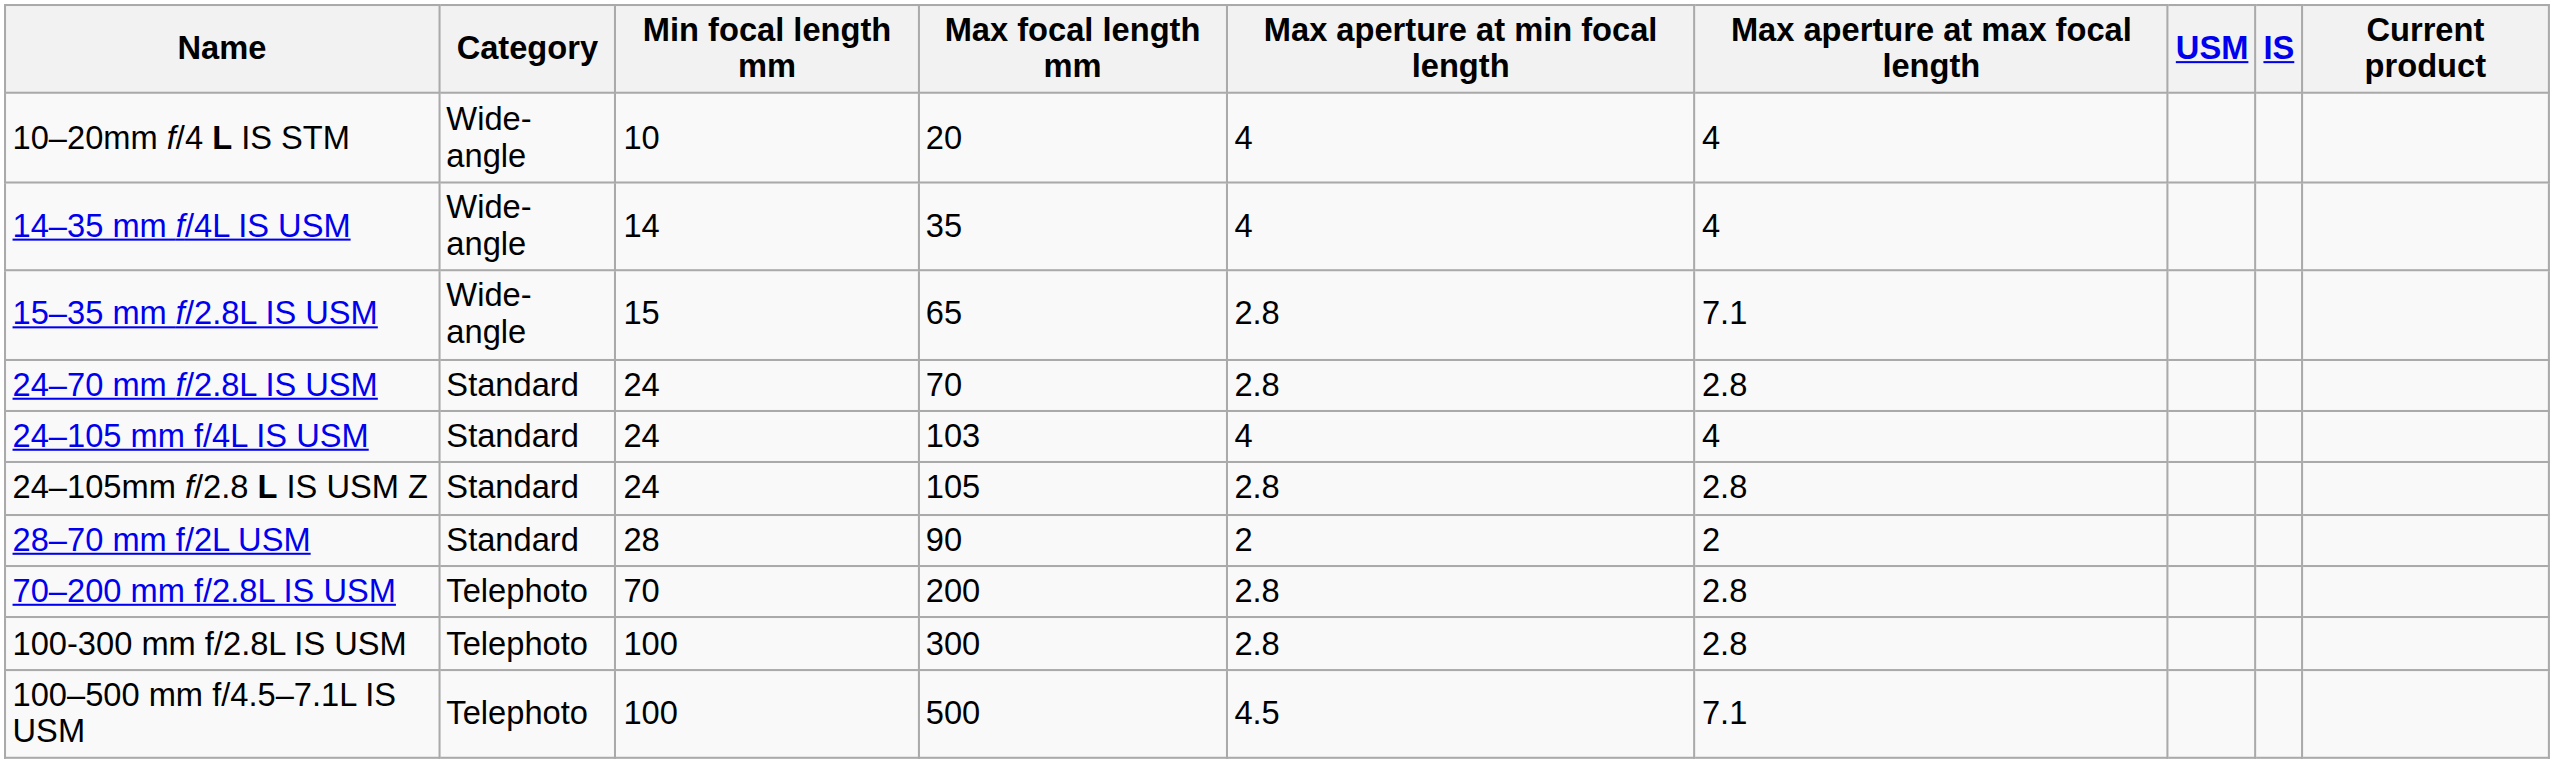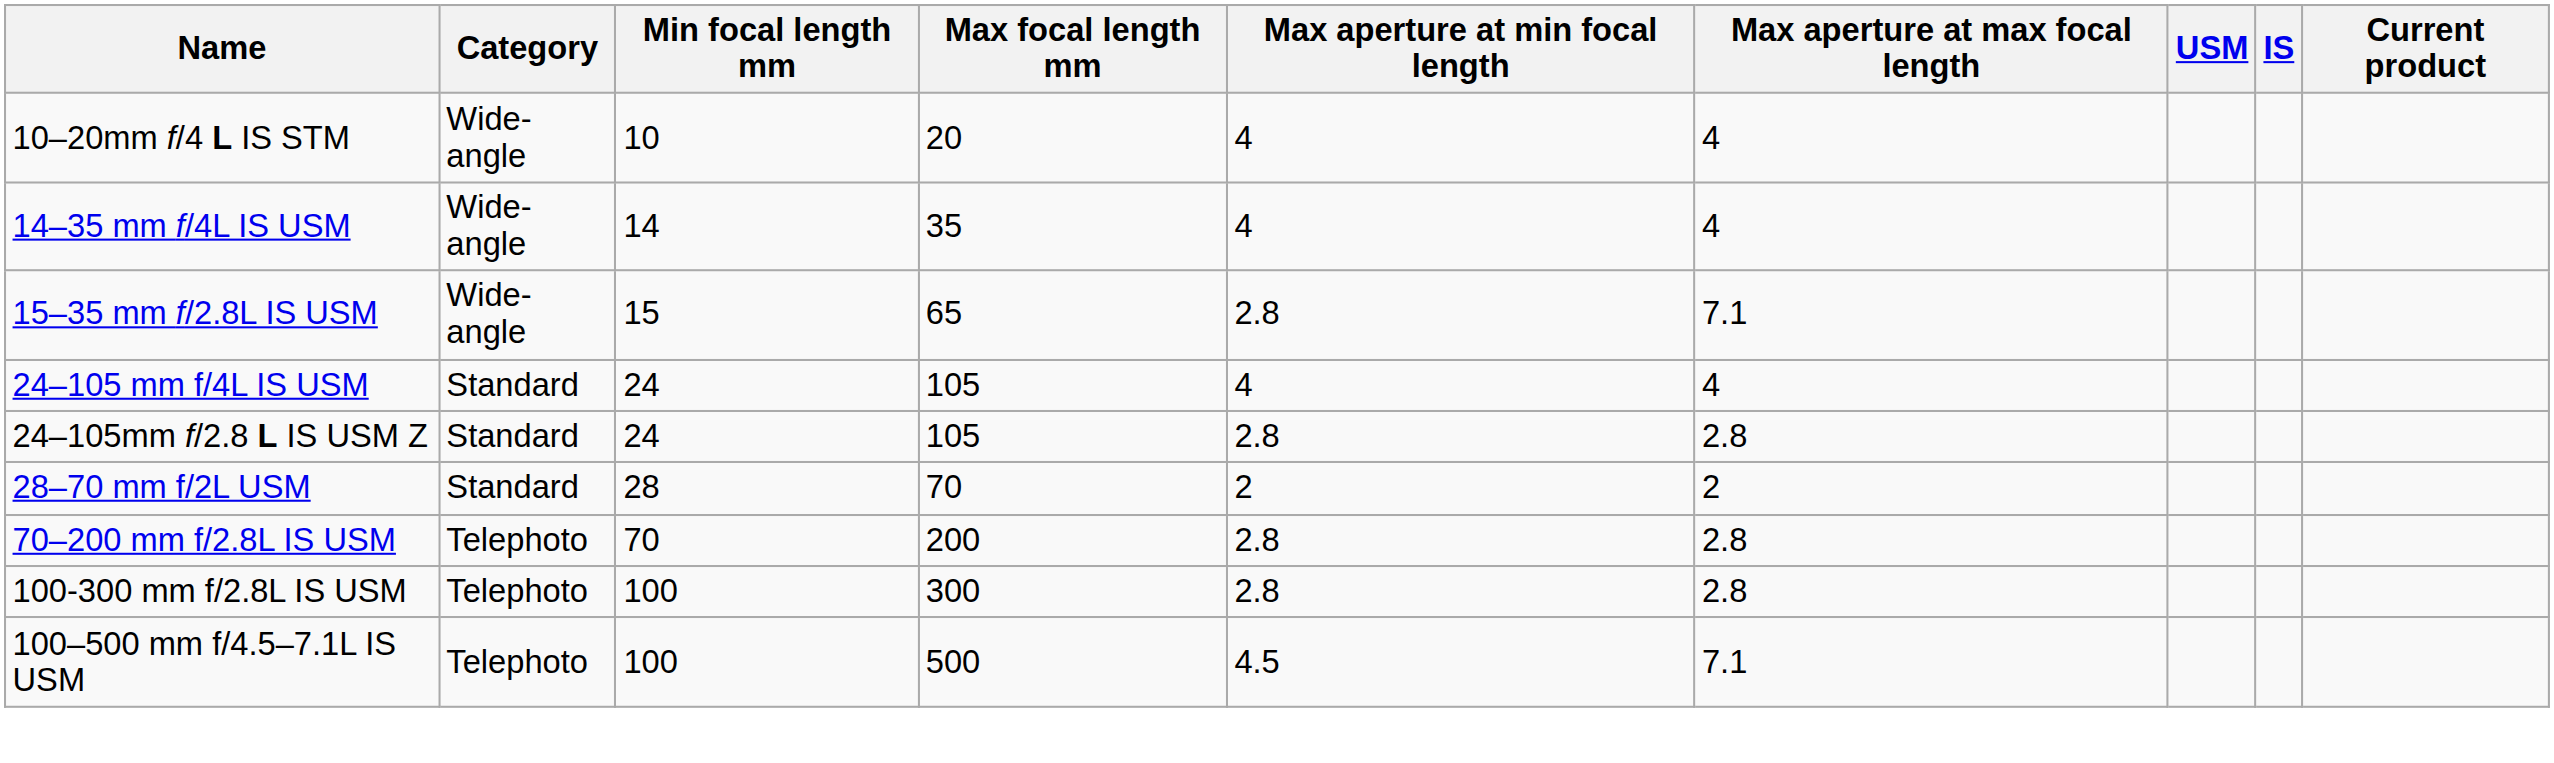- row: 24–70 mm f/2.8L IS USM | Standard | 24 | 70 | 2.8 | 2.8
24–105 mm f/4L IS USM | Max focal length mm: 103 -> 105
28–70 mm f/2L USM | Max focal length mm: 90 -> 70
